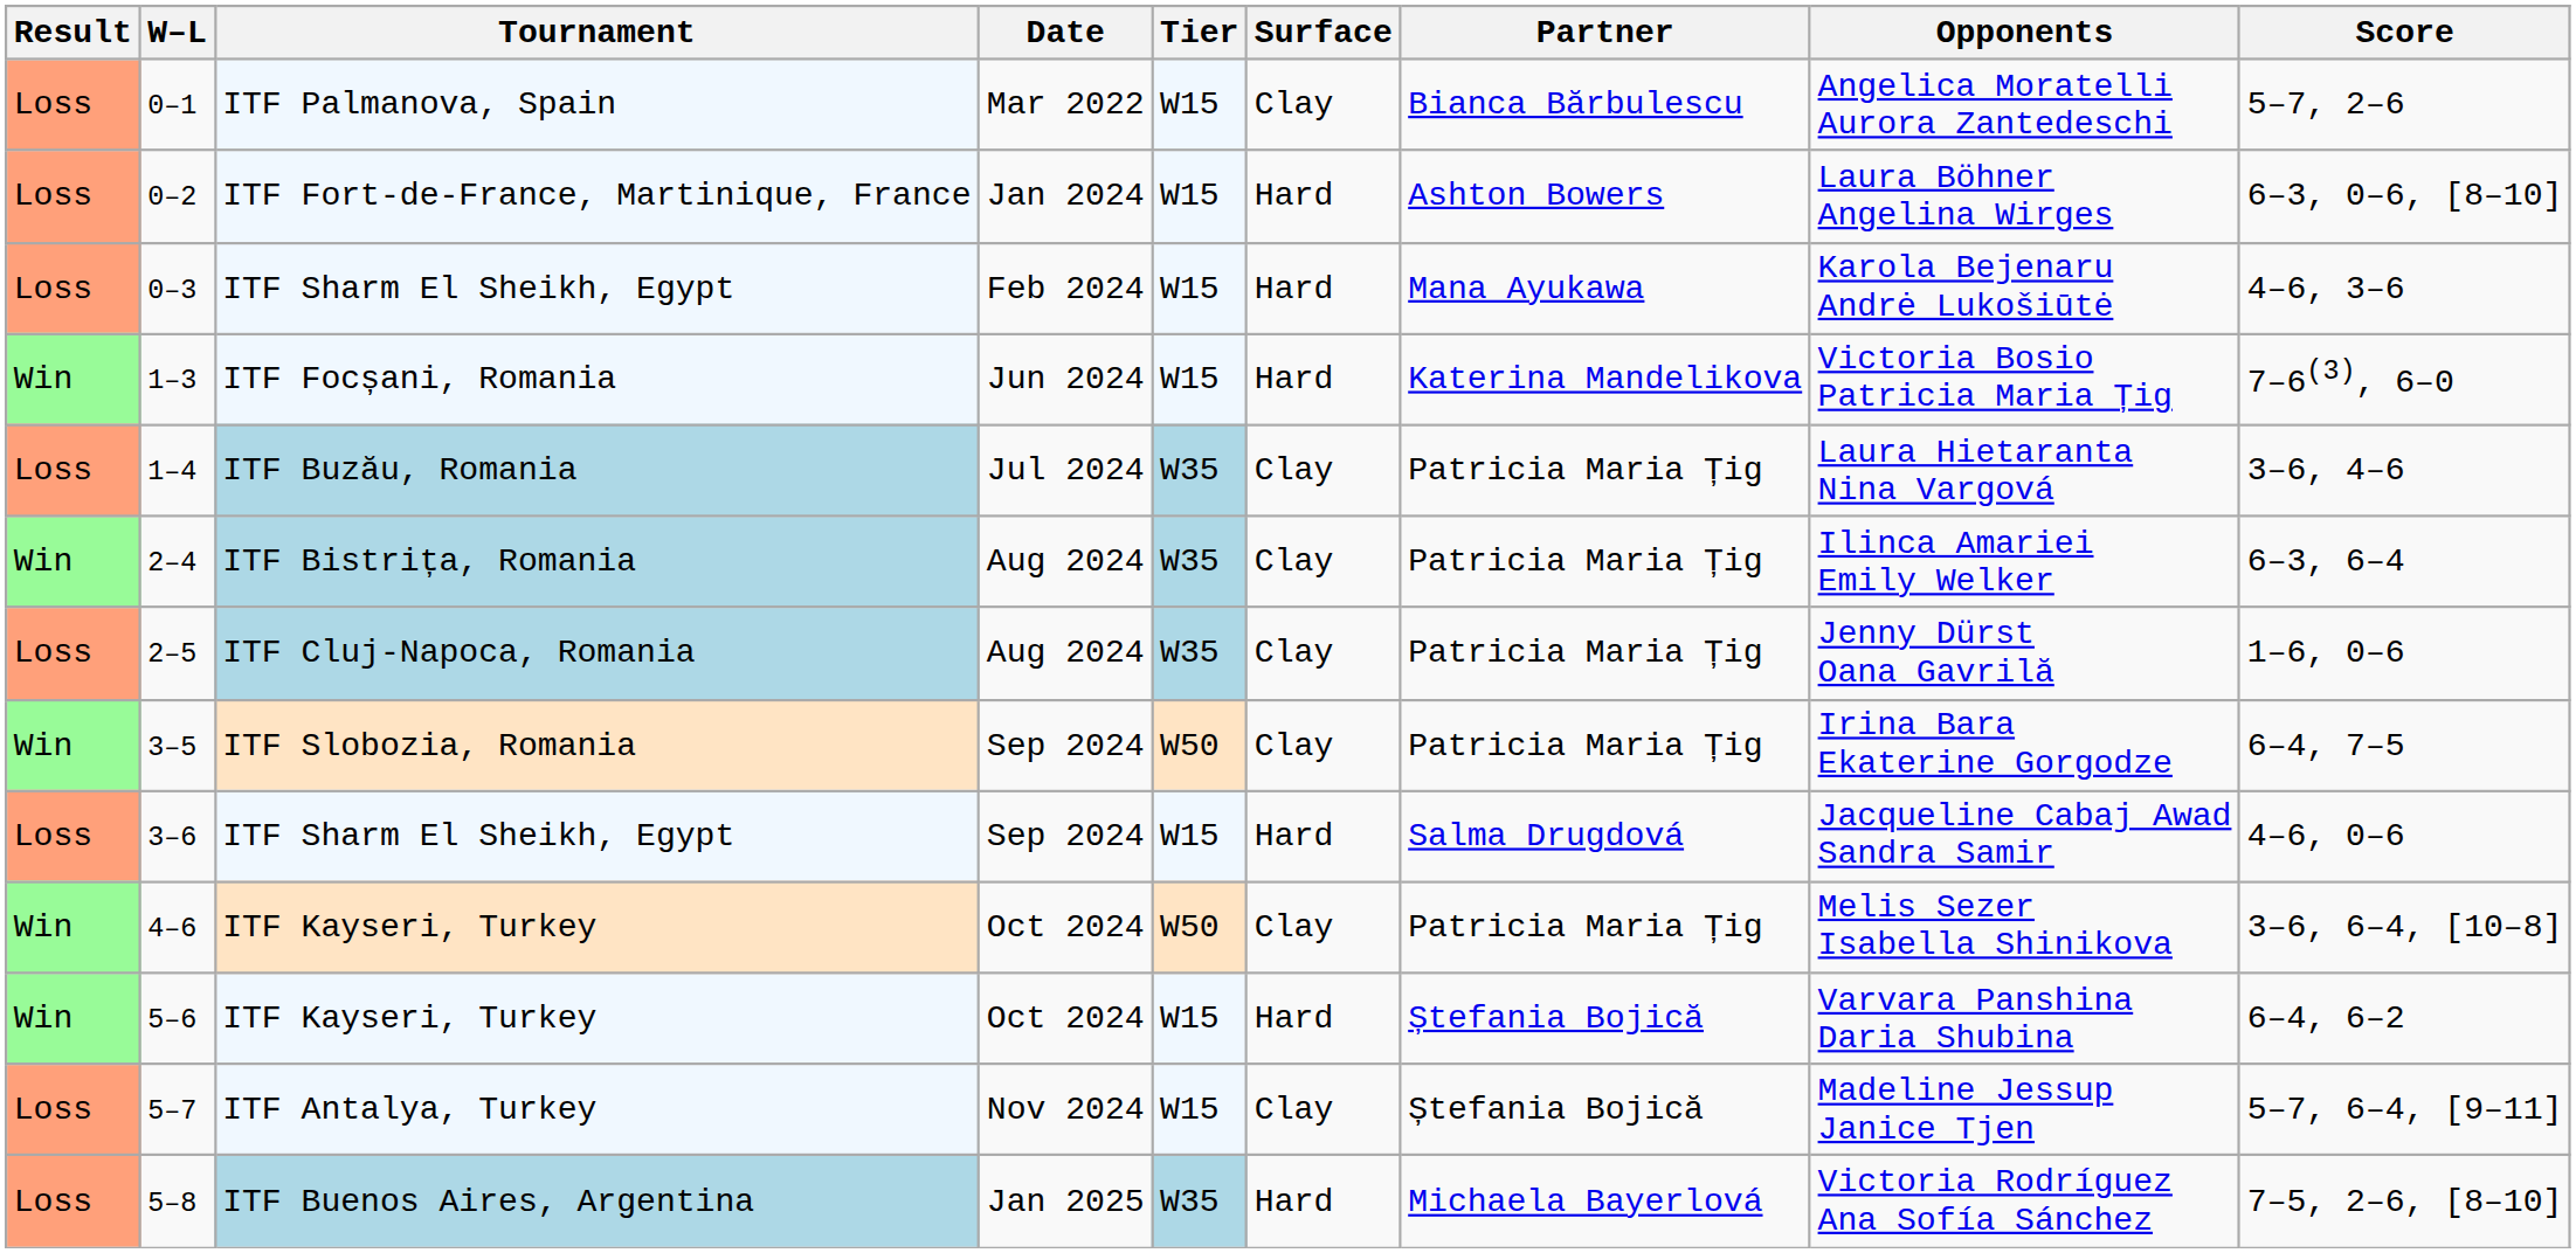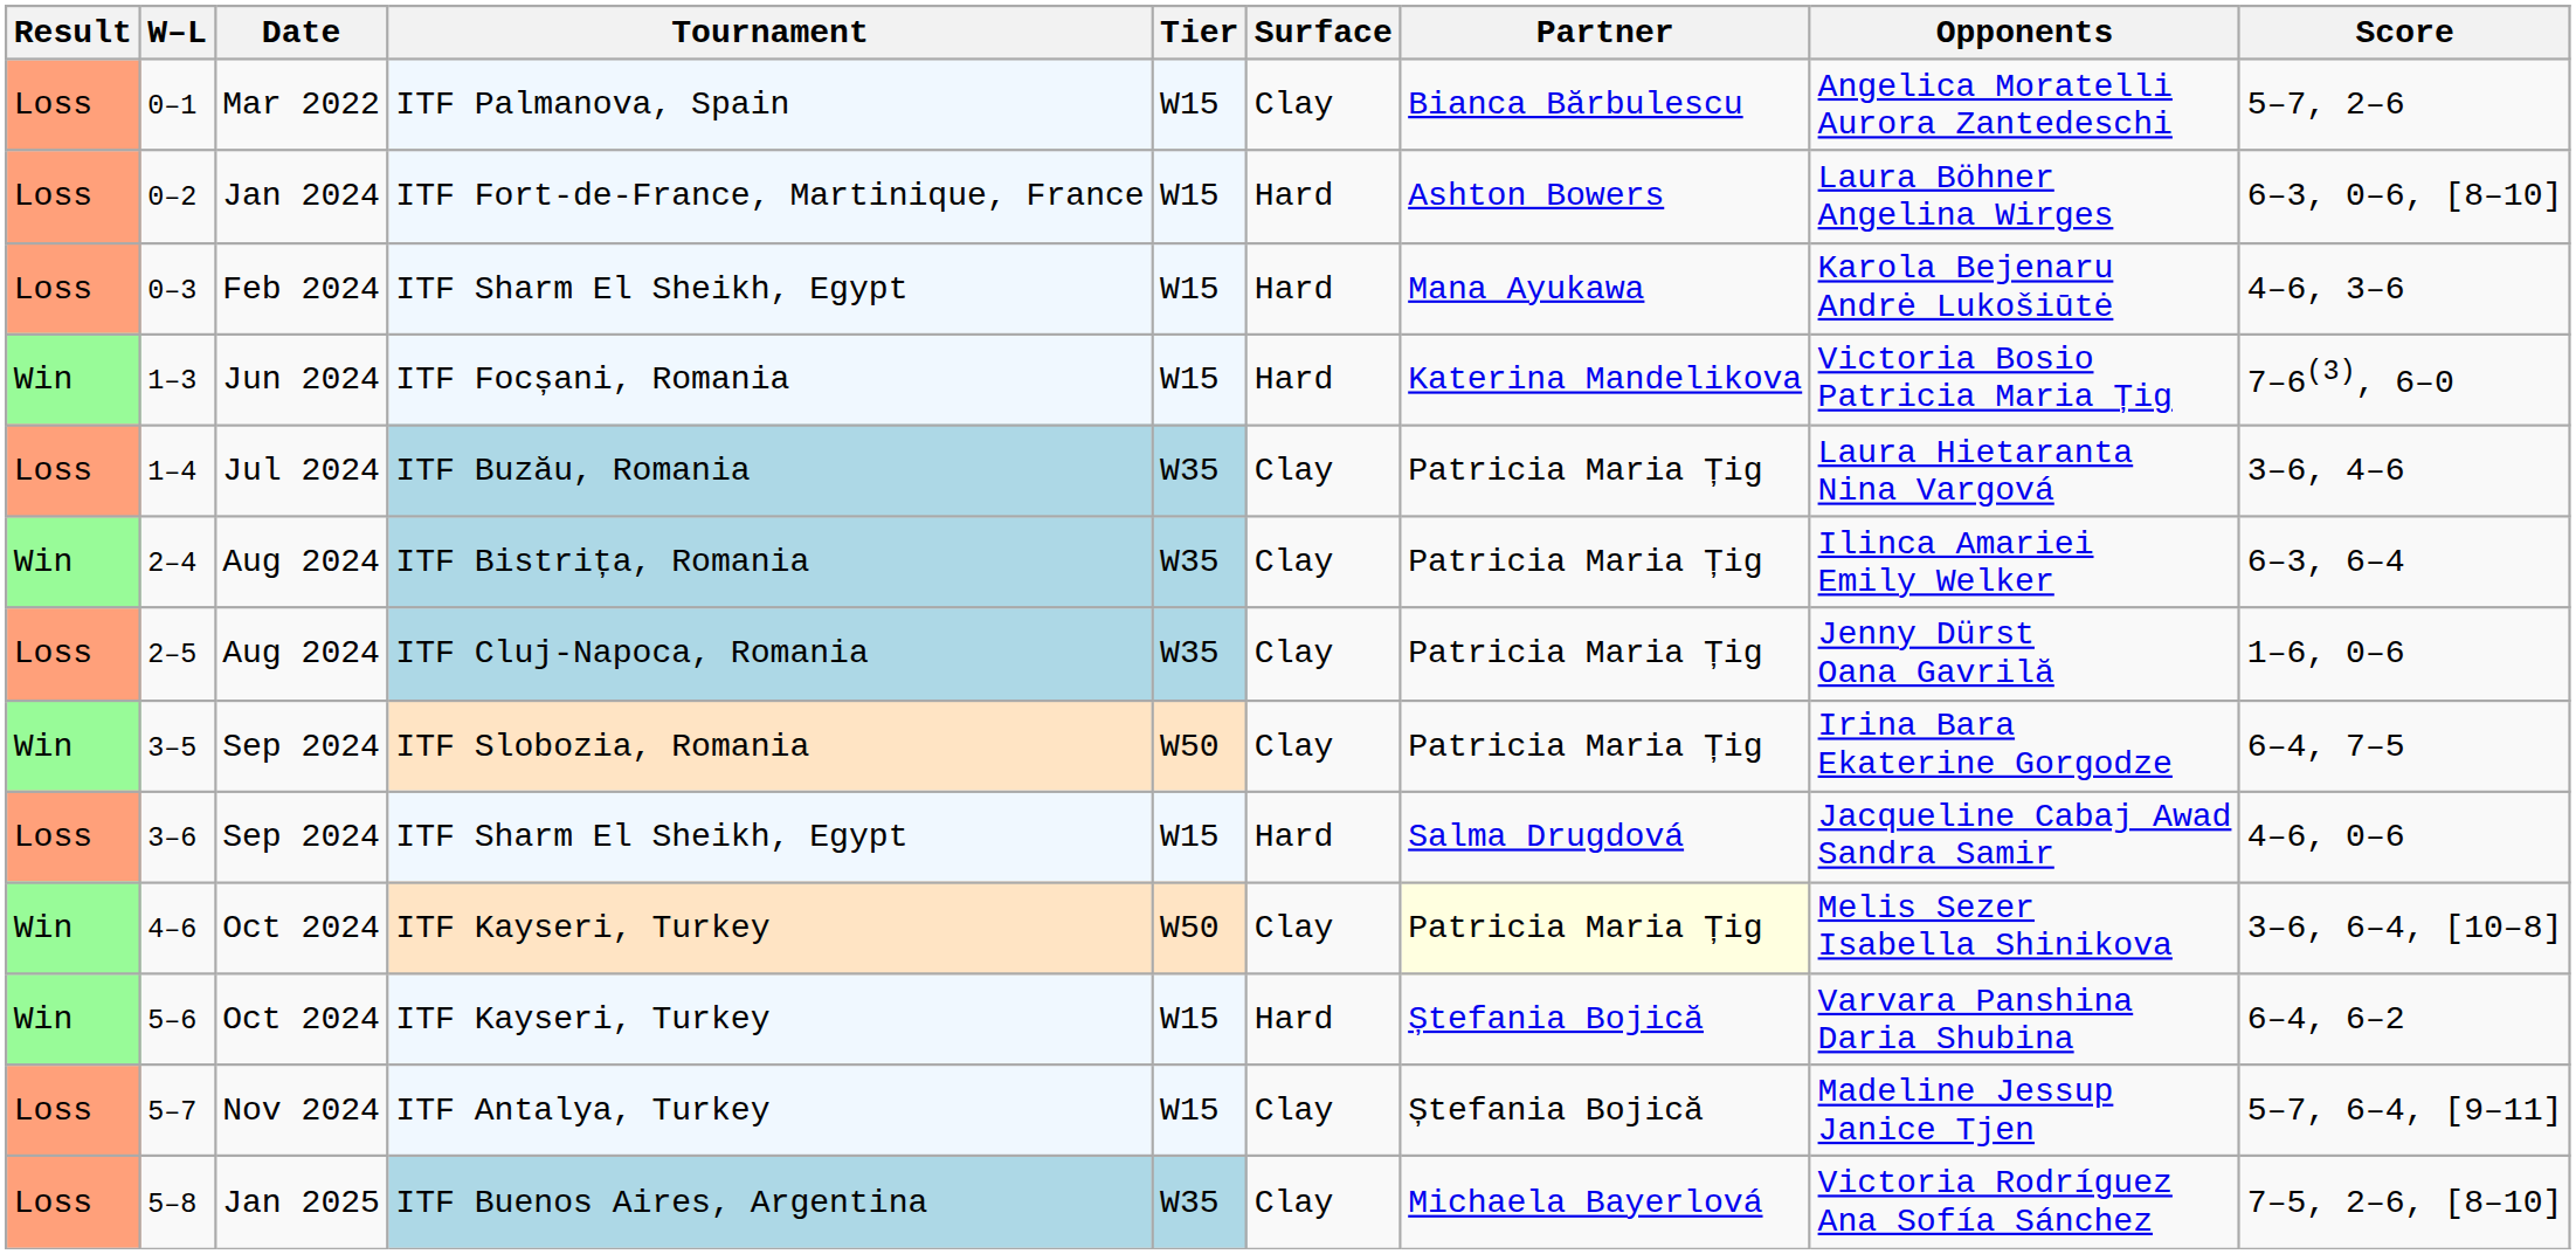columns swapped: Date <-> Tournament
4–6 | Partner: no background -> lightyellow background
5–8 | Surface: Hard -> Clay
